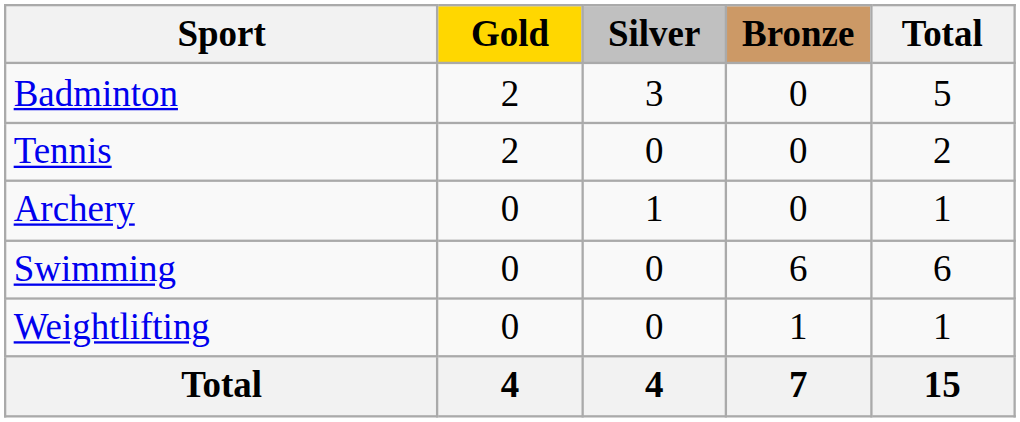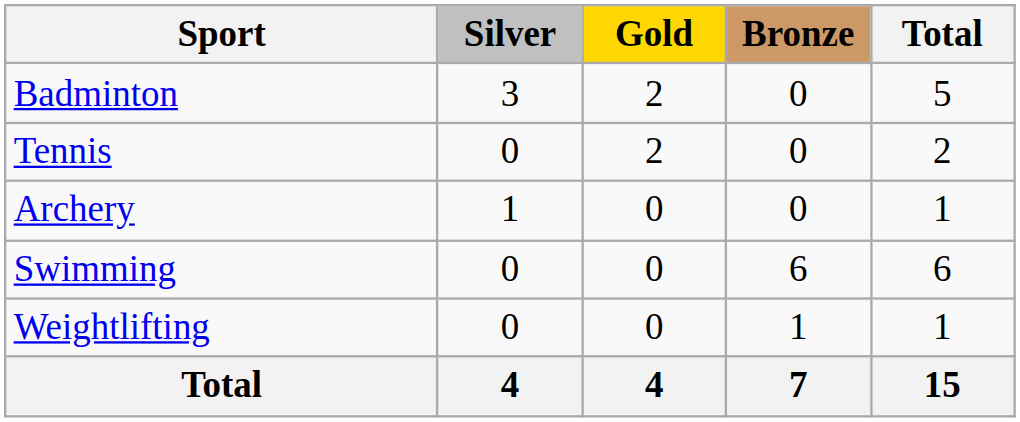columns swapped: Gold <-> Silver
